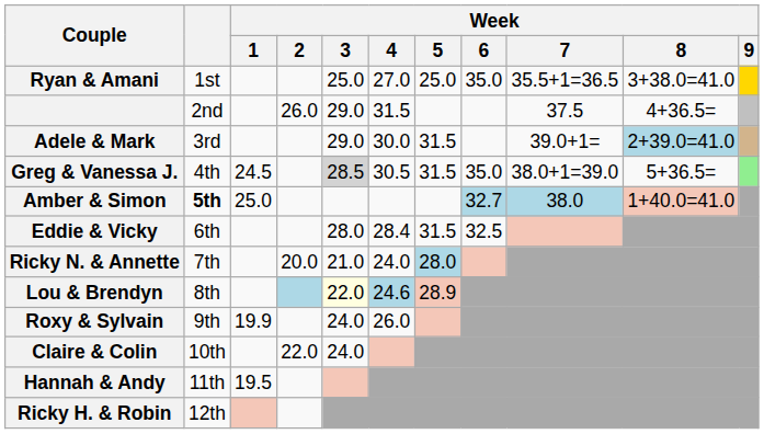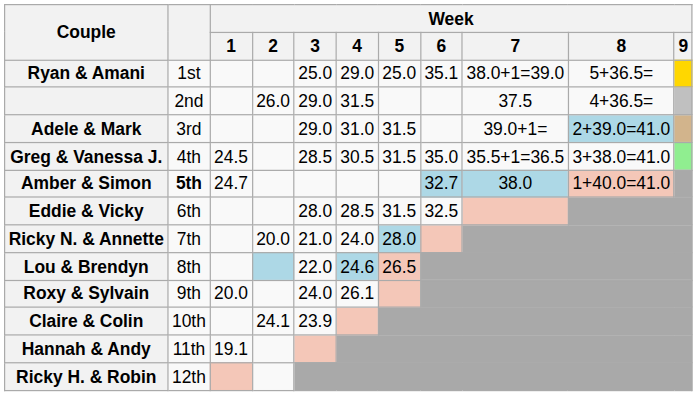Ryan & Amani | Week / 4: 27.0 -> 29.0
Ryan & Amani | Week / 6: 35.0 -> 35.1
Ryan & Amani | Week / 7: 35.5+1=36.5 -> 38.0+1=39.0
Ryan & Amani | Week / 8: 3+38.0=41.0 -> 5+36.5=
Adele & Mark | Week / 4: 30.0 -> 31.0
Greg & Vanessa J. | Week / 3: lightgrey background -> no background
Greg & Vanessa J. | Week / 7: 38.0+1=39.0 -> 35.5+1=36.5
Greg & Vanessa J. | Week / 8: 5+36.5= -> 3+38.0=41.0
Amber & Simon | Week / 1: 25.0 -> 24.7
Eddie & Vicky | Week / 4: 28.4 -> 28.5
Lou & Brendyn | Week / 3: lightyellow background -> no background
Lou & Brendyn | Week / 5: 28.9 -> 26.5
Roxy & Sylvain | Week / 1: 19.9 -> 20.0
Roxy & Sylvain | Week / 4: 26.0 -> 26.1
Claire & Colin | Week / 2: 22.0 -> 24.1
Claire & Colin | Week / 3: 24.0 -> 23.9
Hannah & Andy | Week / 1: 19.5 -> 19.1
